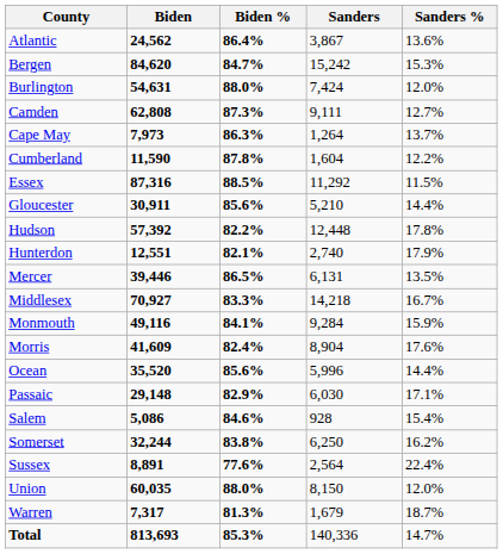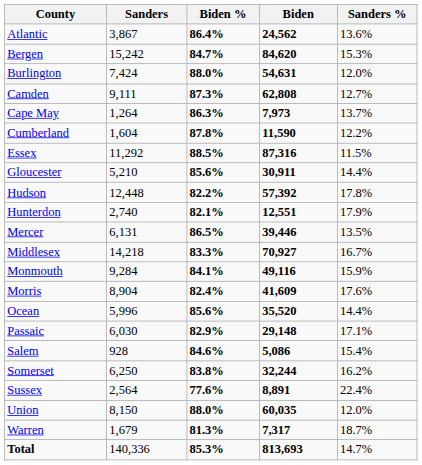columns swapped: Biden <-> Sanders
